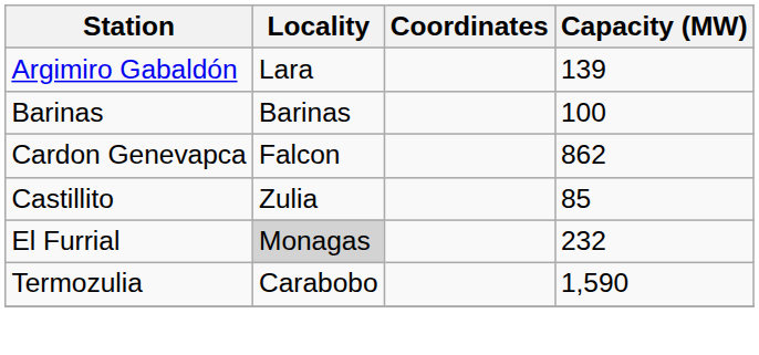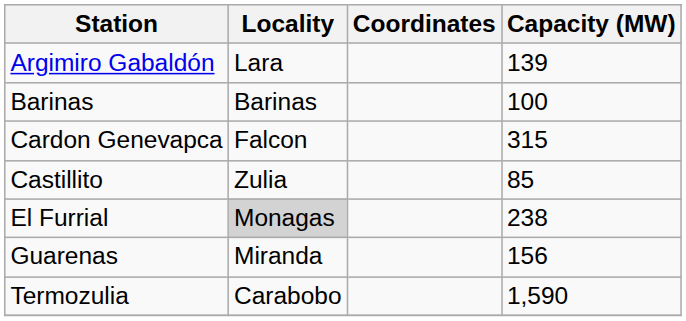Cardon Genevapca | Capacity (MW): 862 -> 315
El Furrial | Capacity (MW): 232 -> 238
+ row: Guarenas | Miranda | 156
